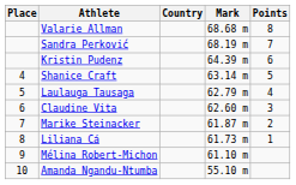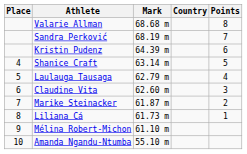columns swapped: Country <-> Mark
